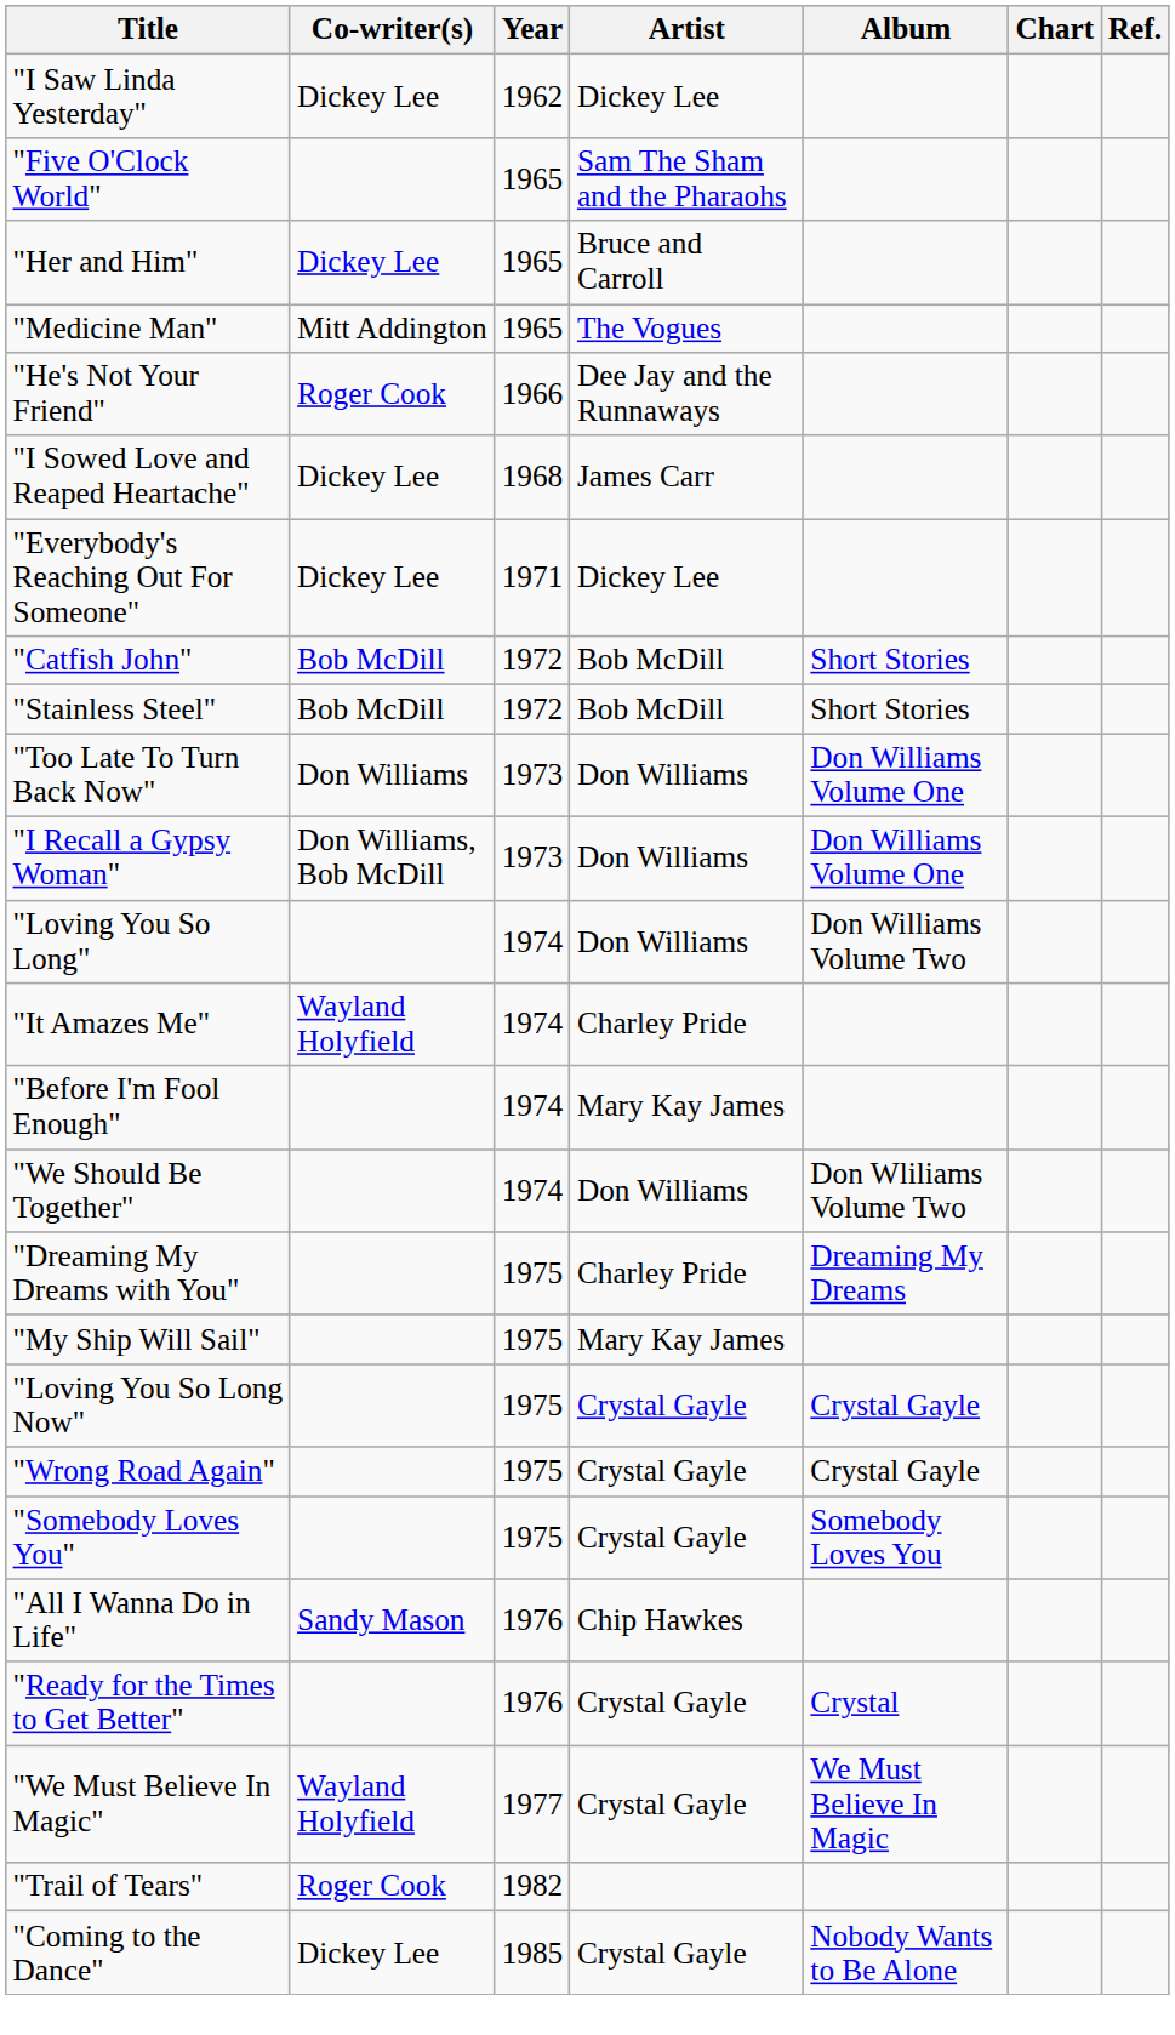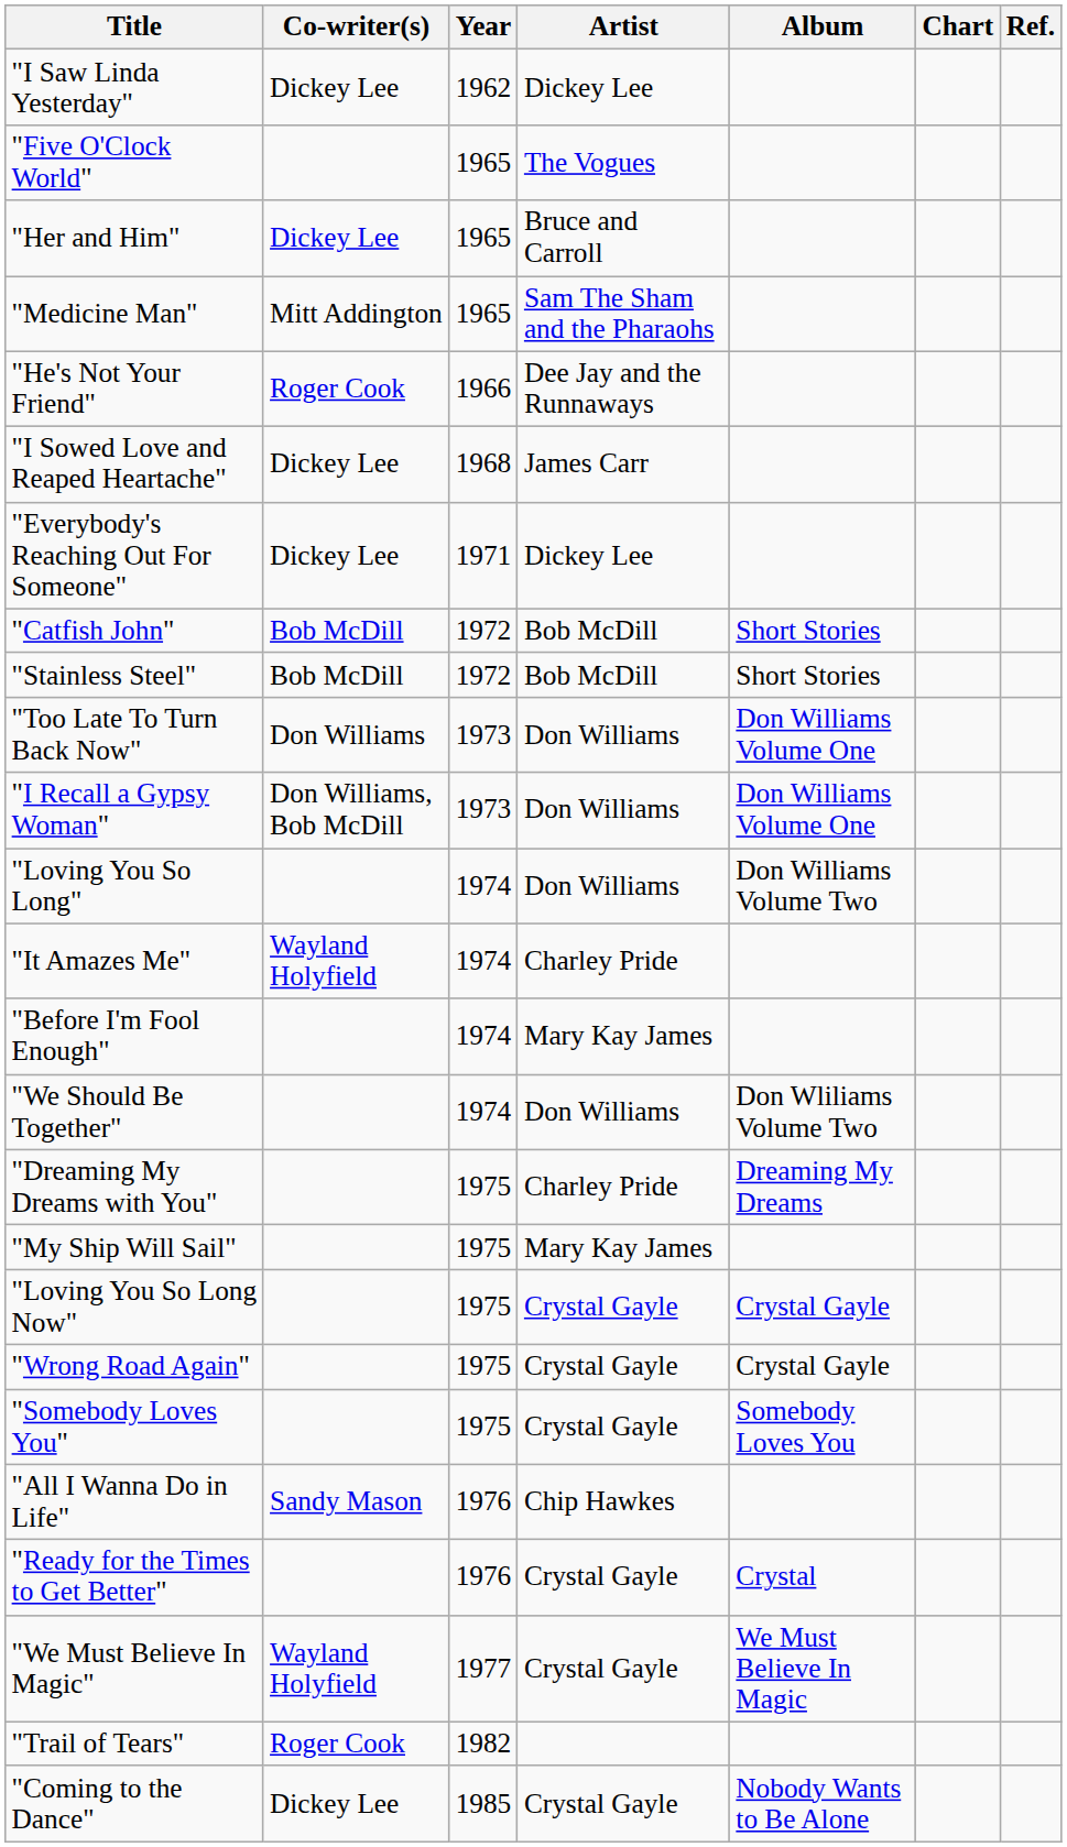"Five O'Clock World" | Artist: Sam The Sham and the Pharaohs -> The Vogues
"Medicine Man" | Artist: The Vogues -> Sam The Sham and the Pharaohs
